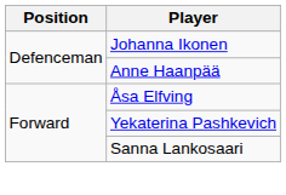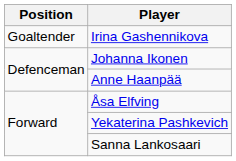+ row: Goaltender | Irina Gashennikova
